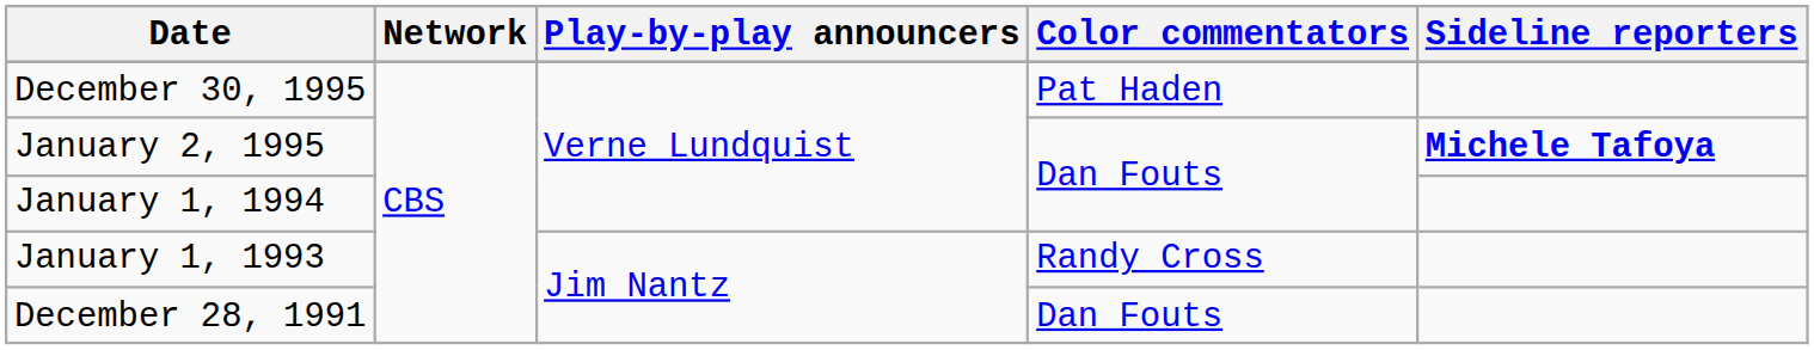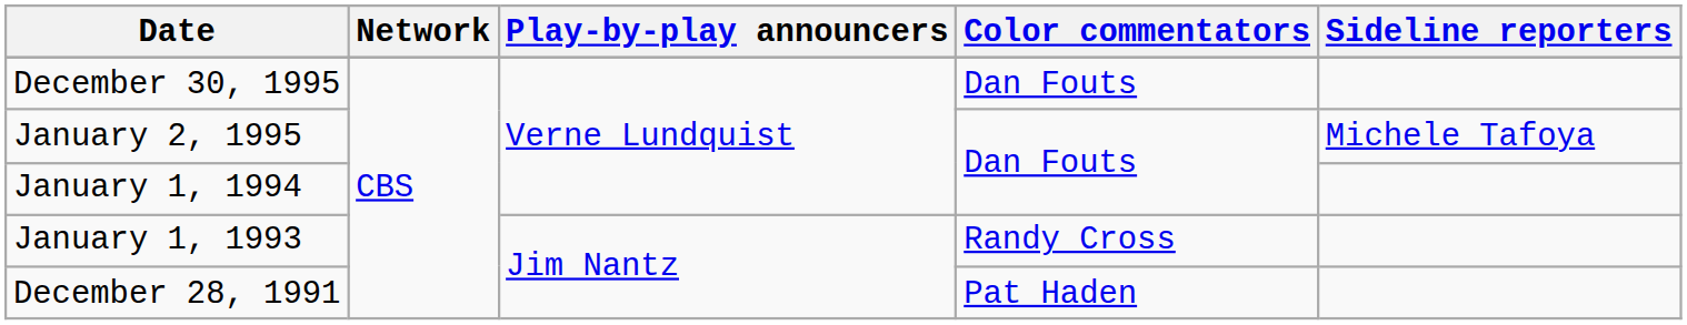December 30, 1995 | Color commentators: Pat Haden -> Dan Fouts
January 2, 1995 | Sideline reporters: bold -> normal
December 28, 1991 | Color commentators: Dan Fouts -> Pat Haden
